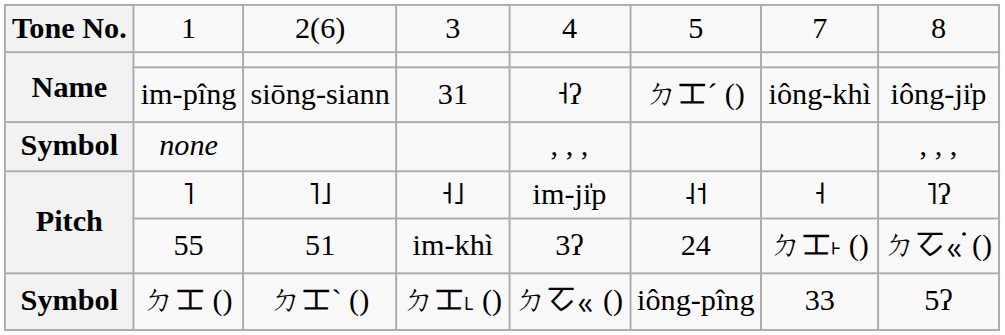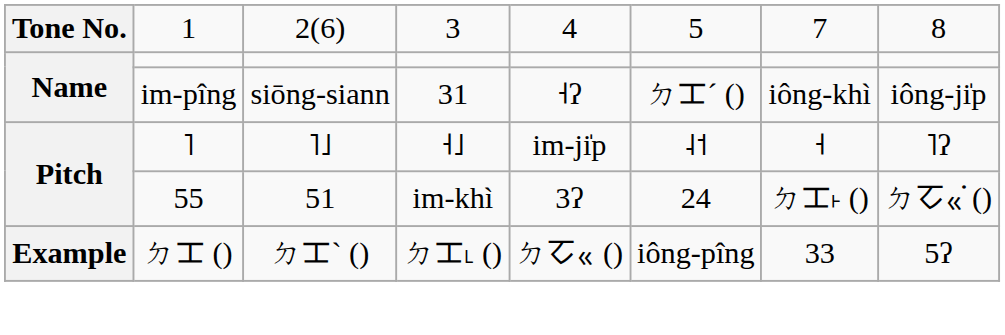- row: Symbol | none | , , , | , , ,
ㄉㆲ () | column 1: Symbol -> Example
